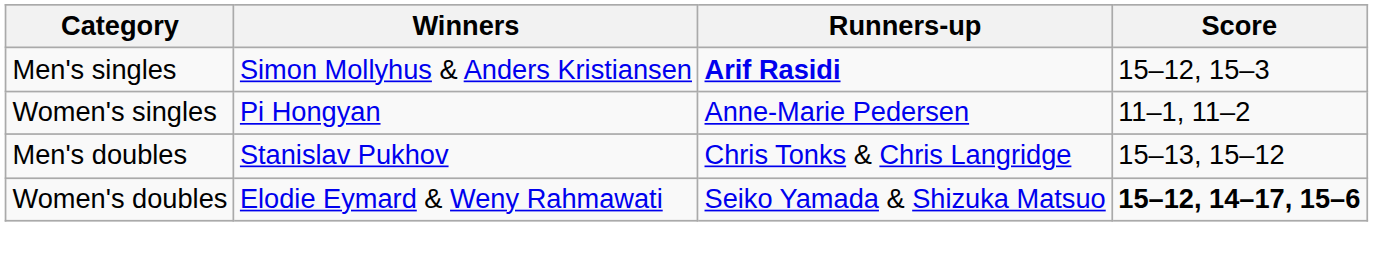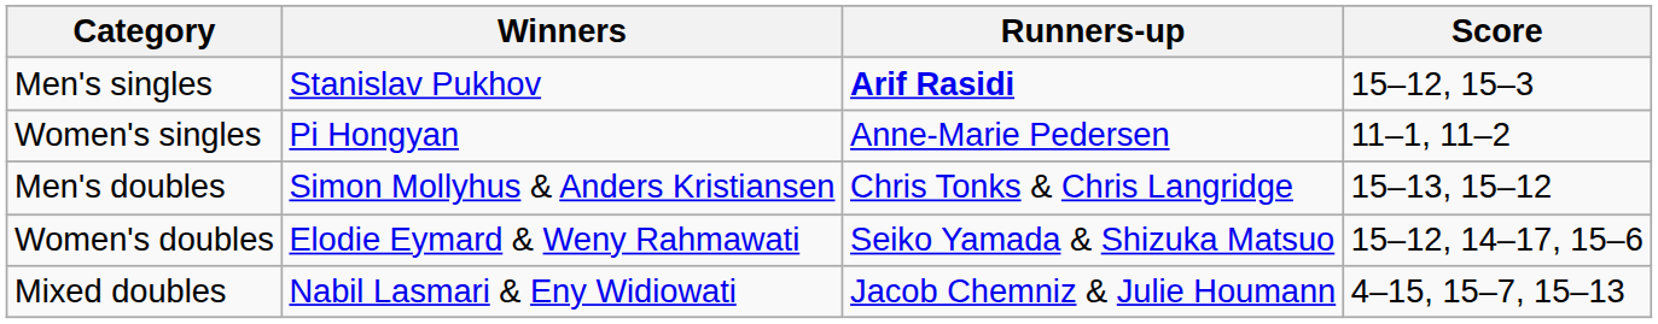Men's singles | Winners: Simon Mollyhus & Anders Kristiansen -> Stanislav Pukhov
Men's doubles | Winners: Stanislav Pukhov -> Simon Mollyhus & Anders Kristiansen
Women's doubles | Score: bold -> normal
+ row: Mixed doubles | Nabil Lasmari & Eny Widiowati | Jacob Chemniz & Julie Houmann | 4–15, 15–7, 15–13
